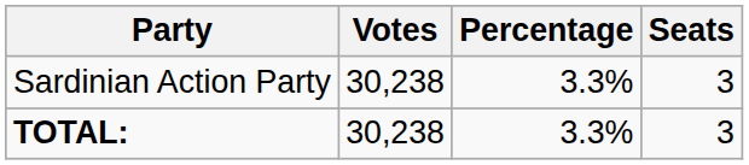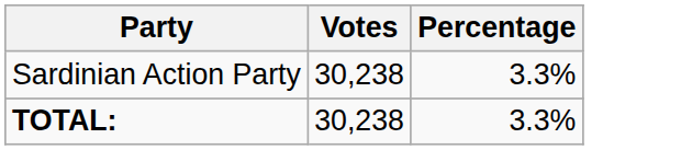- column: Seats | 3 | 3
